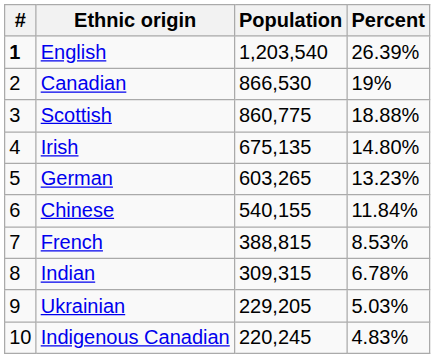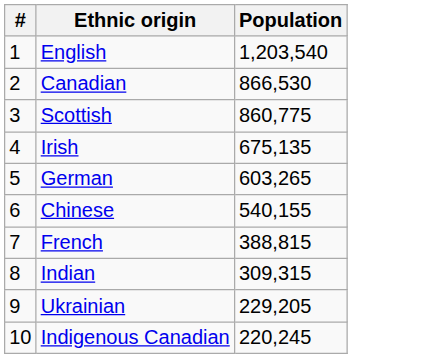- column: Percent | 26.39% | 19% | 18.88% | 14.80% | 13.23% | 11.84% | 8.53% | 6.78% | 5.03% | 4.83%
English | #: bold -> normal
